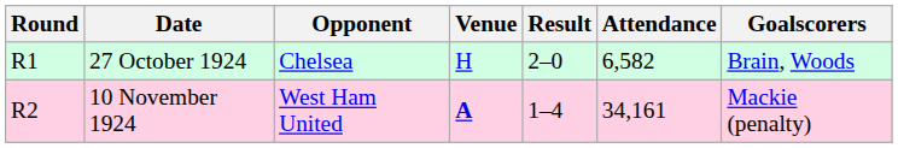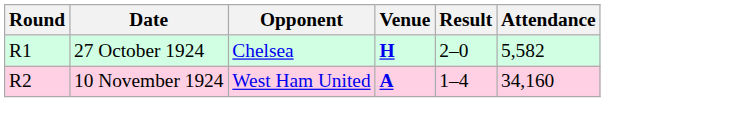- column: Goalscorers | Brain, Woods | Mackie (penalty)
27 October 1924 | Venue: normal -> bold
27 October 1924 | Attendance: 6,582 -> 5,582
10 November 1924 | Attendance: 34,161 -> 34,160
